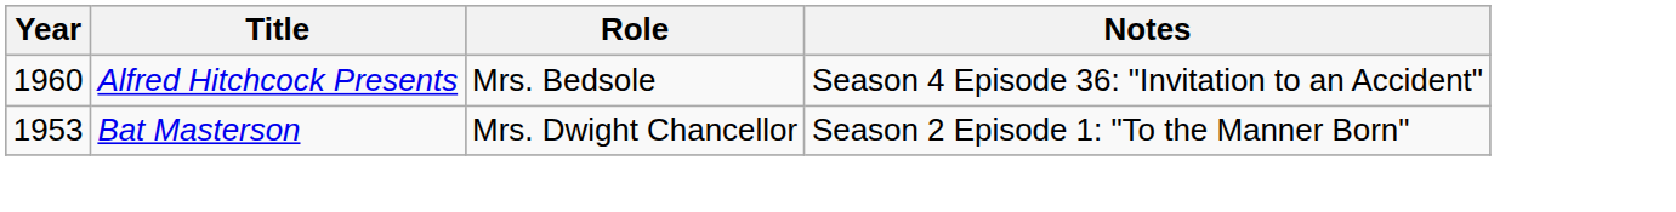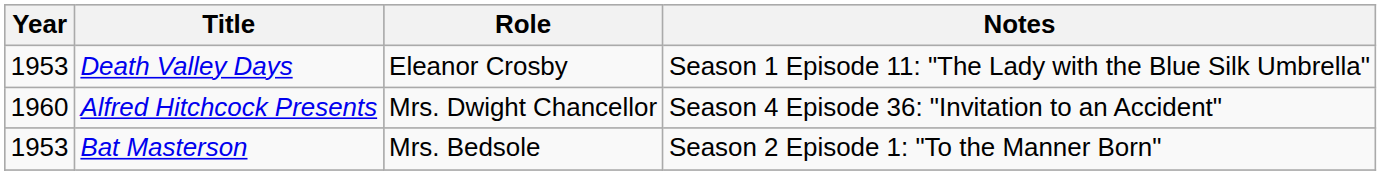+ row: 1953 | Death Valley Days | Eleanor Crosby | Season 1 Episode 11: "The Lady with the Blue Silk Umbrella"
Alfred Hitchcock Presents | Role: Mrs. Bedsole -> Mrs. Dwight Chancellor
Bat Masterson | Role: Mrs. Dwight Chancellor -> Mrs. Bedsole
